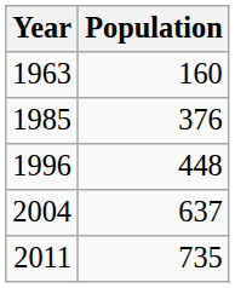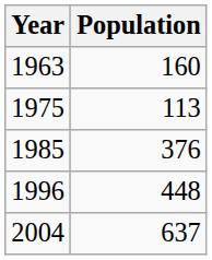+ row: 1975 | 113
- row: 2011 | 735
